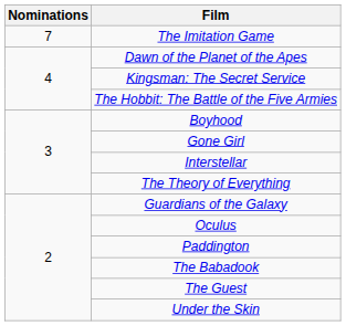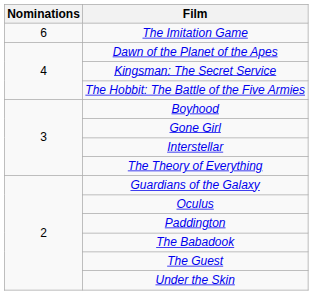The Imitation Game | Nominations: 7 -> 6
